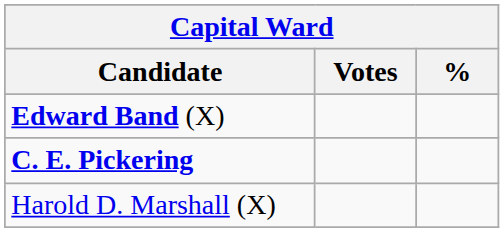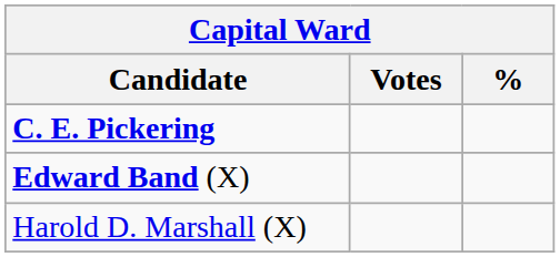rows swapped: Edward Band (X) <-> C. E. Pickering
